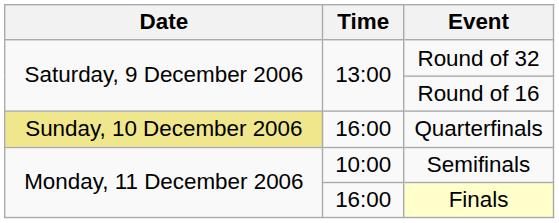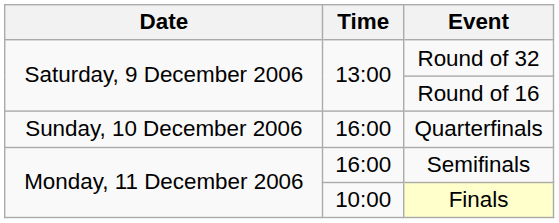Quarterfinals | Date: khaki background -> no background
Semifinals | Time: 10:00 -> 16:00
Finals | Time: 16:00 -> 10:00
